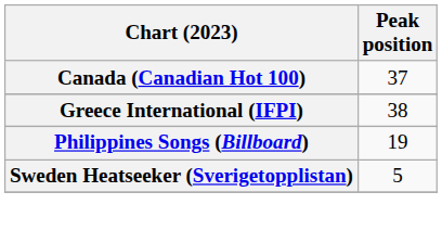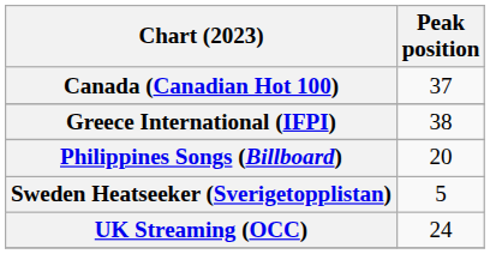Philippines Songs (Billboard) | Peak position: 19 -> 20
+ row: UK Streaming (OCC) | 24
